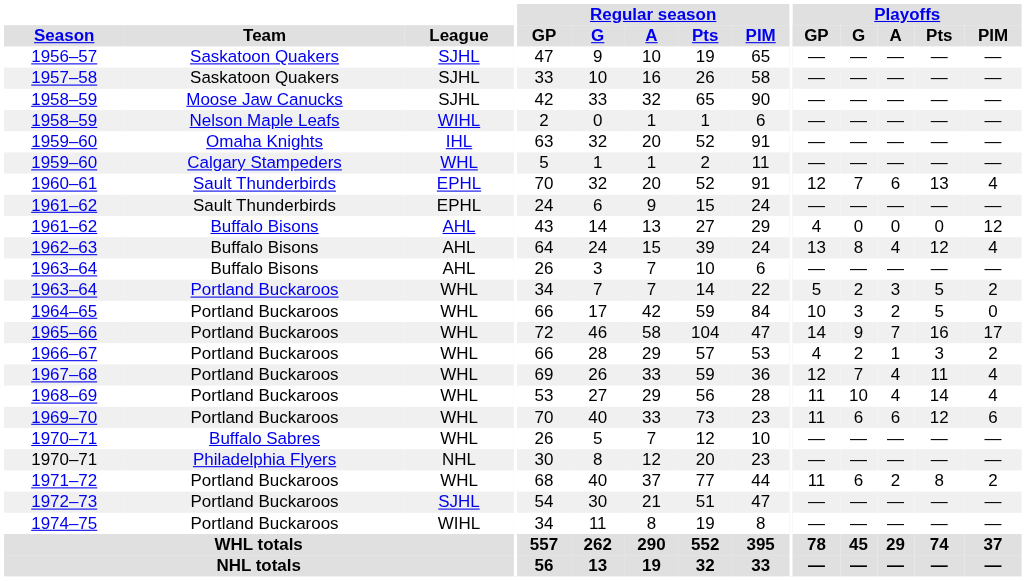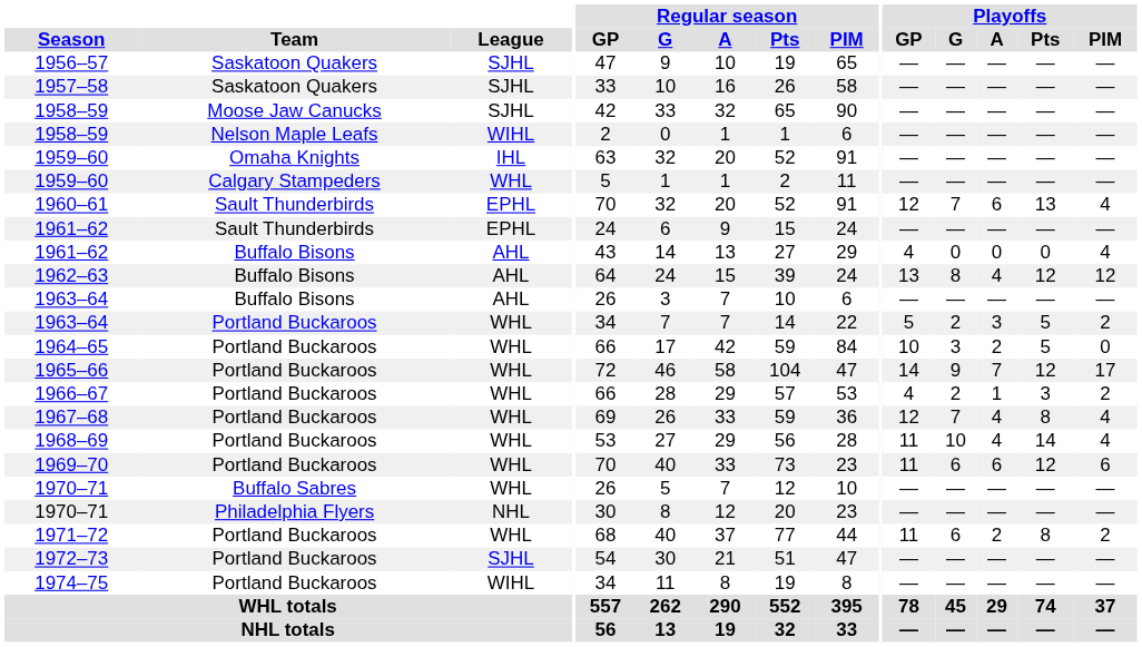1961–62 / Buffalo Bisons | Playoffs / PIM: 12 -> 4
1962–63 | Playoffs / PIM: 4 -> 12
1965–66 | Playoffs / Pts: 16 -> 12
1967–68 | Playoffs / Pts: 11 -> 8
